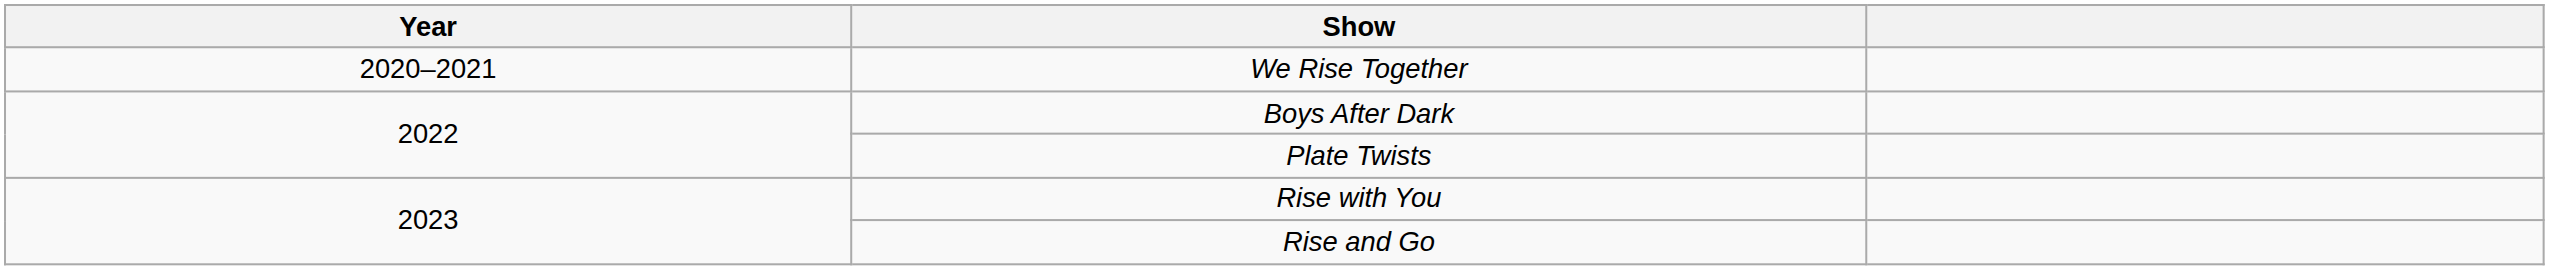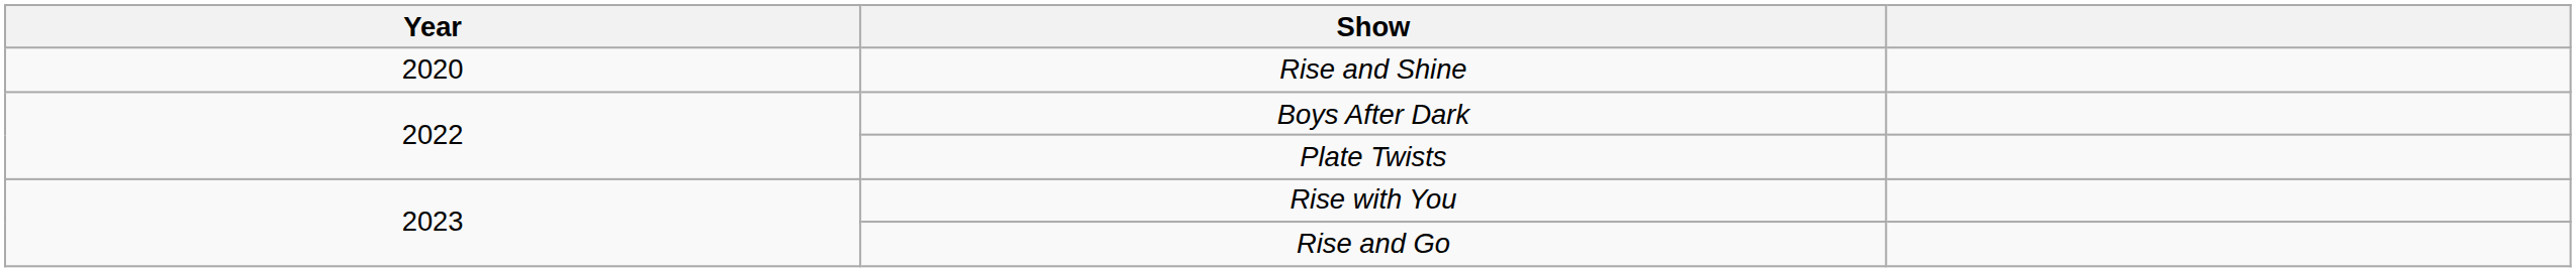+ row: 2020 | Rise and Shine
- row: 2020–2021 | We Rise Together
